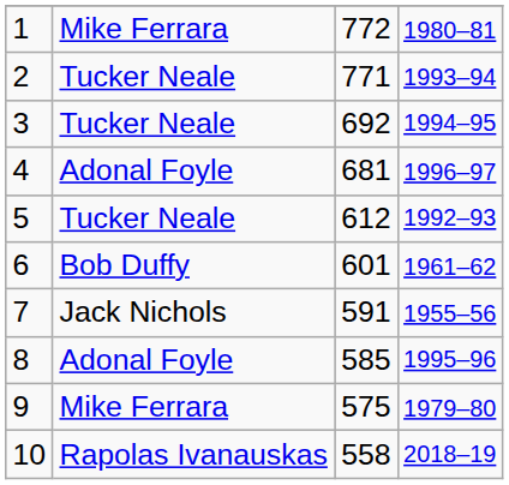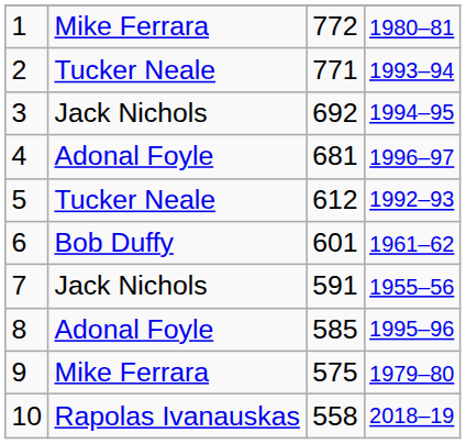3 | column 2: Tucker Neale -> Jack Nichols
